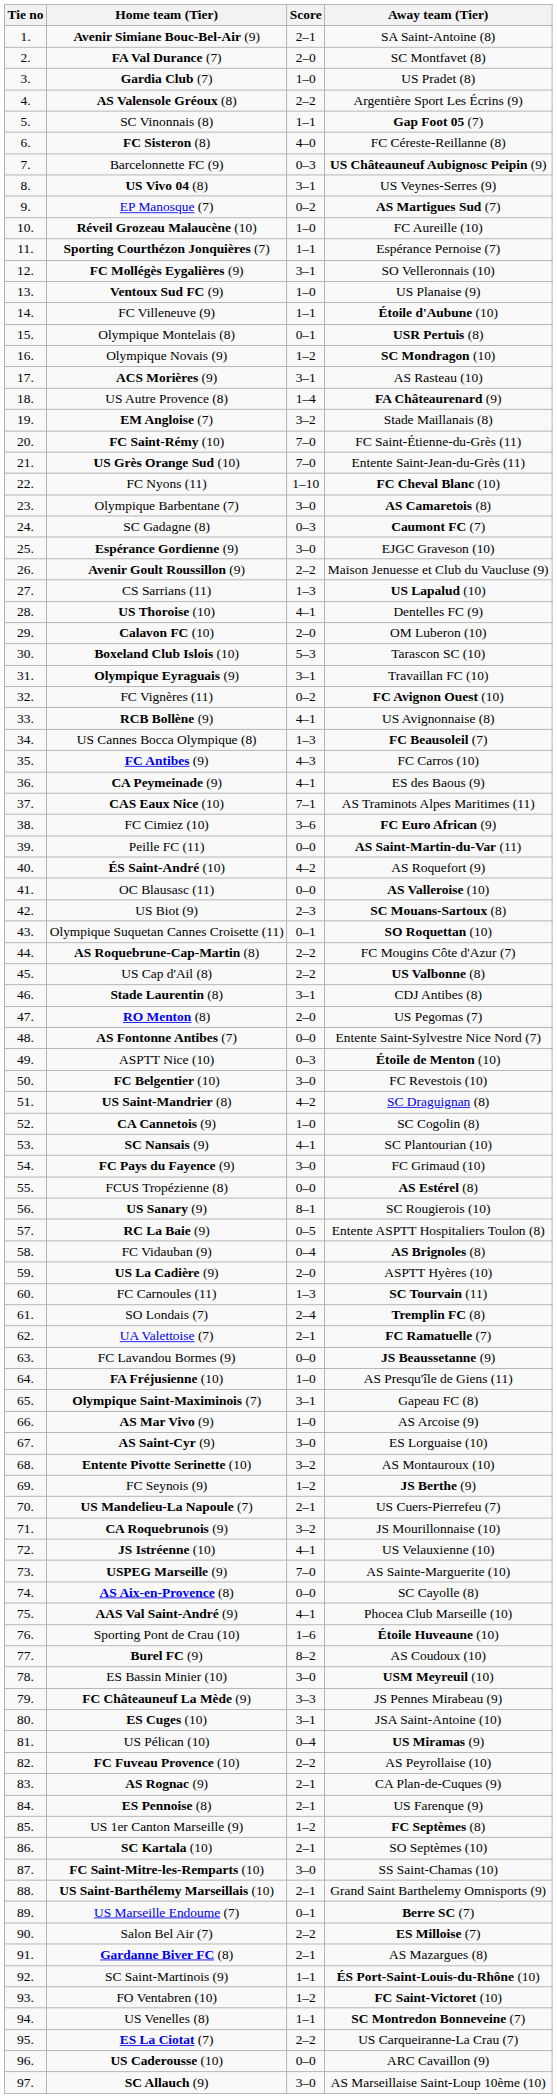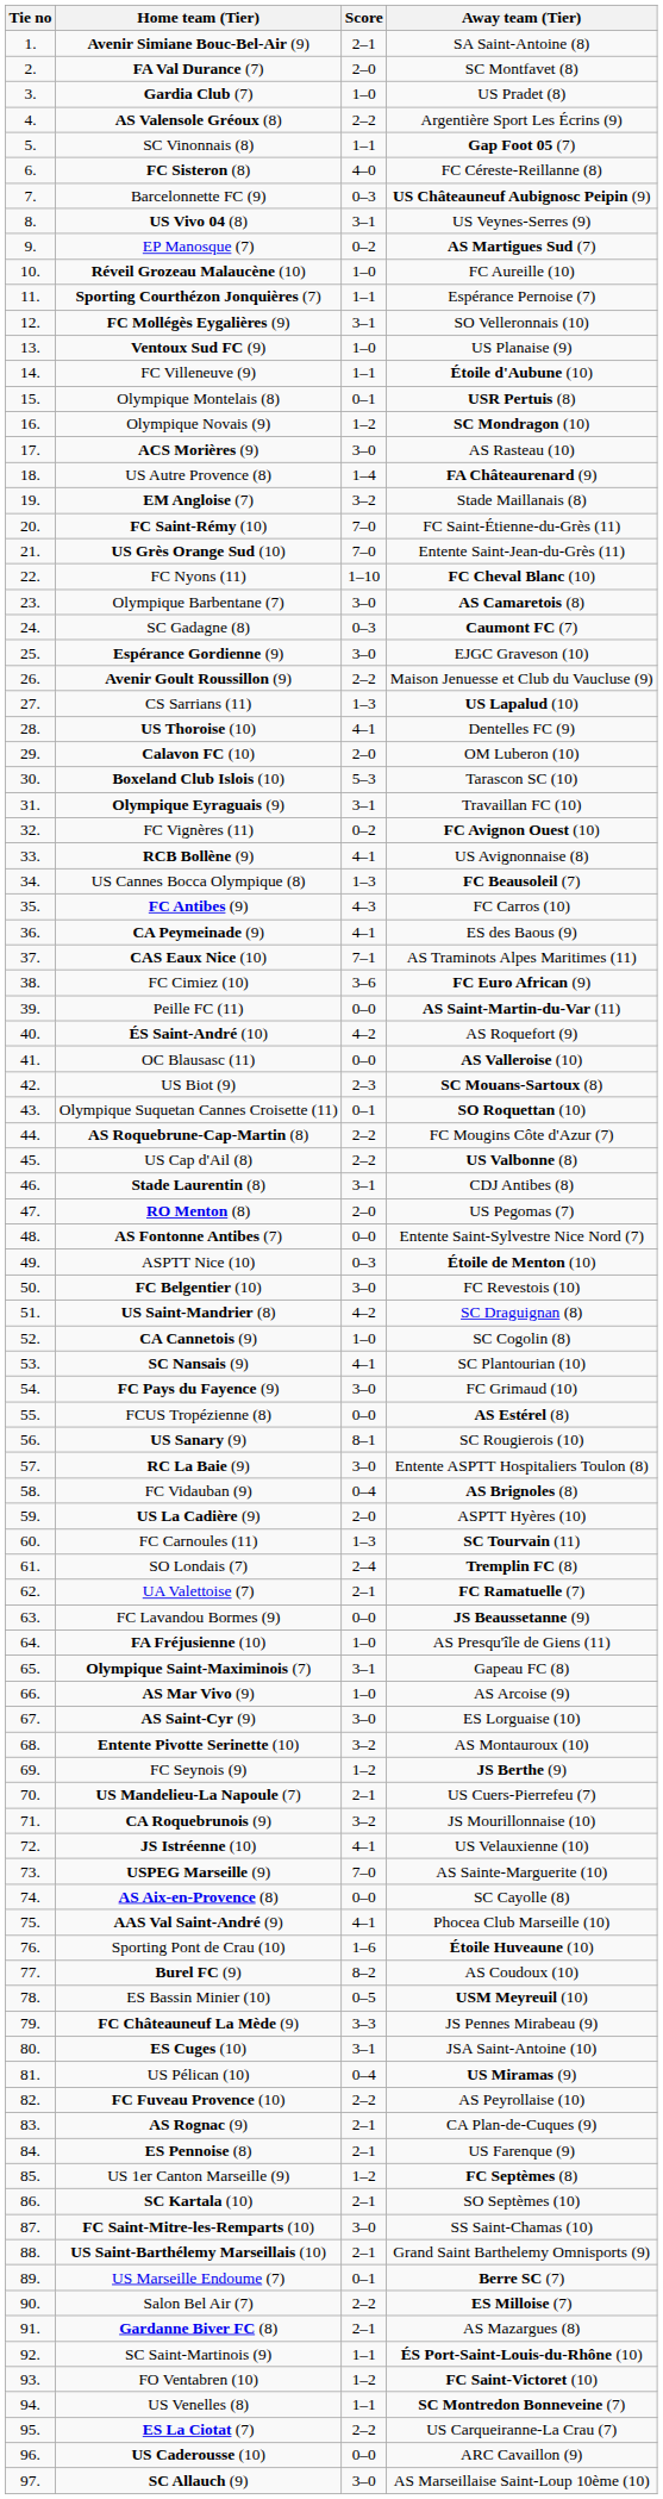ACS Morières (9) | Score: 3–1 -> 3–0
RC La Baie (9) | Score: 0–5 -> 3–0
ES Bassin Minier (10) | Score: 3–0 -> 0–5
